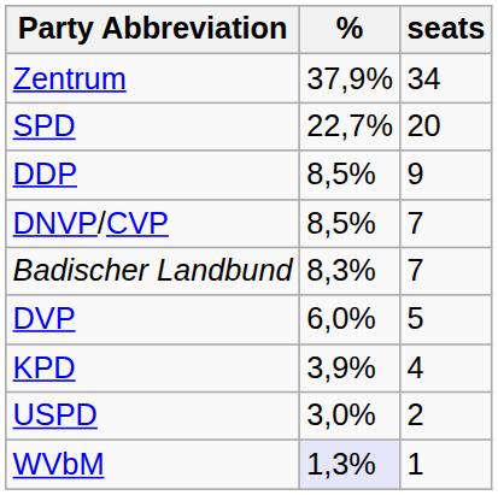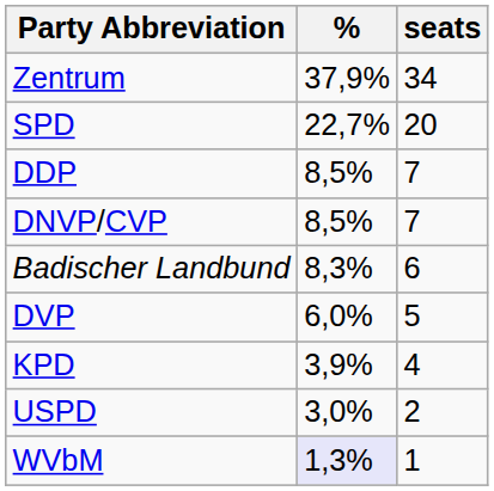DDP | seats: 9 -> 7
Badischer Landbund | seats: 7 -> 6
